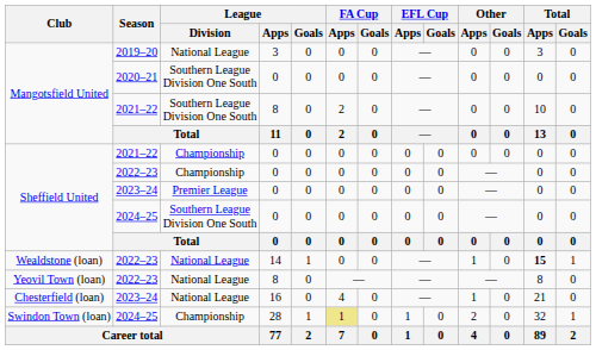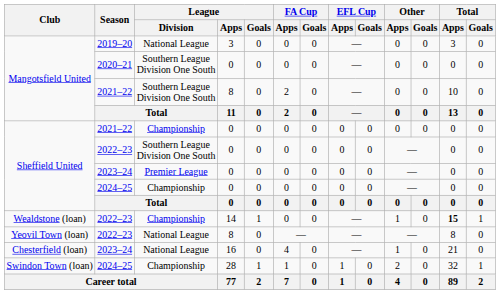Sheffield United / 2022–23 | League / Division: Championship -> Southern League Division One South
Sheffield United / 2024–25 | League / Division: Southern League Division One South -> Championship
Wealdstone (loan) | League / Division: National League -> Championship
Swindon Town (loan) | FA Cup / Apps: khaki background -> no background
